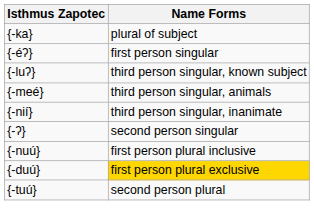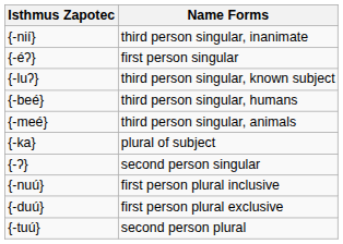rows swapped: {-ka} <-> {-nií}
+ row: {-beé} | third person singular, humans
{-duú} | Name Forms: gold background -> no background
